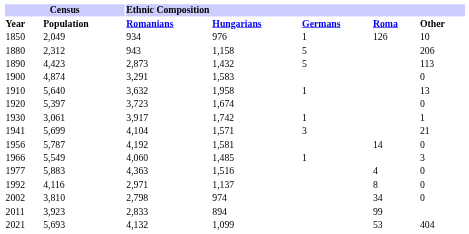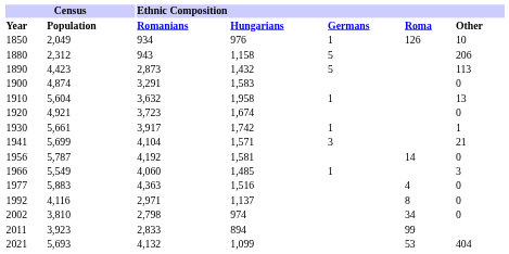1910 | Census / Population: 5,640 -> 5,604
1920 | Census / Population: 5,397 -> 4,921
1930 | Census / Population: 3,061 -> 5,661
